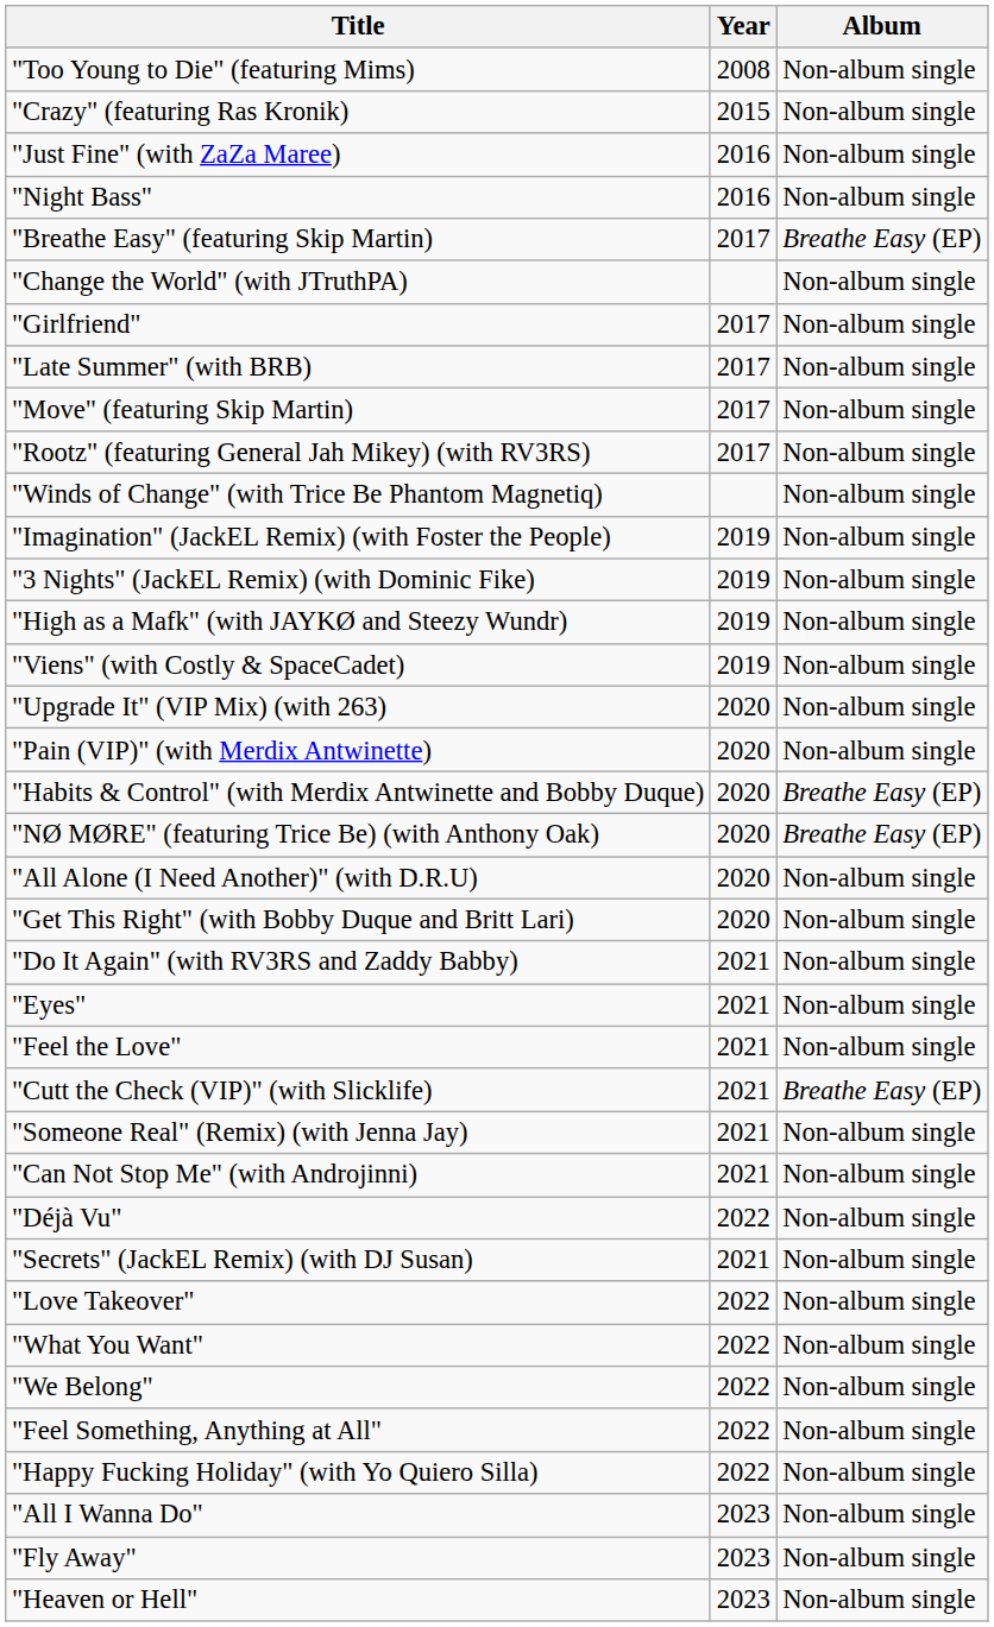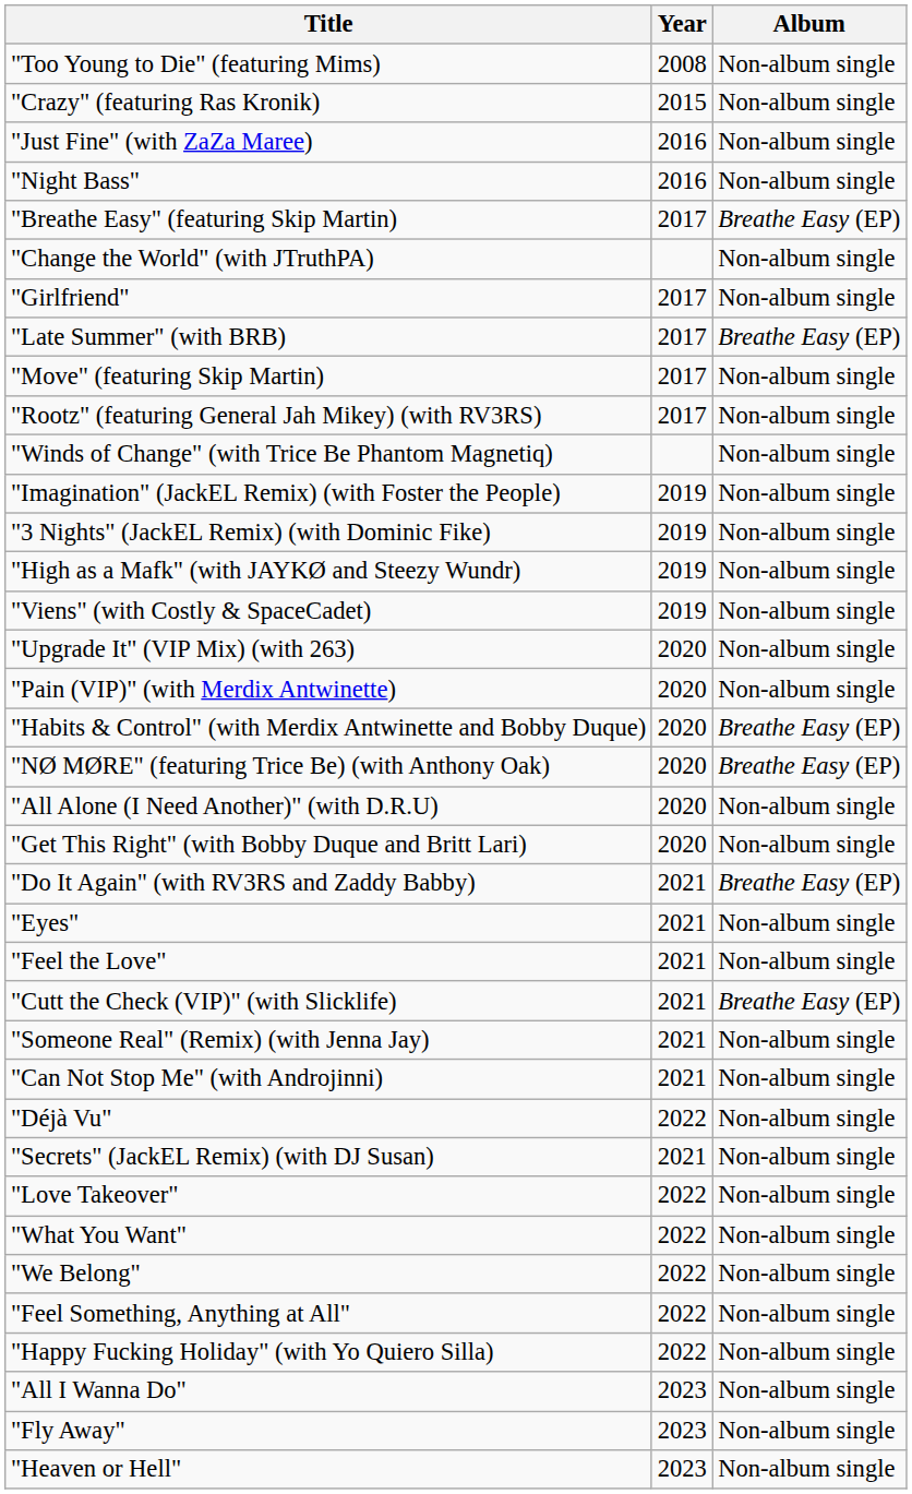"Late Summer" (with BRB) | Album: Non-album single -> Breathe Easy (EP)
"Do It Again" (with RV3RS and Zaddy Babby) | Album: Non-album single -> Breathe Easy (EP)
